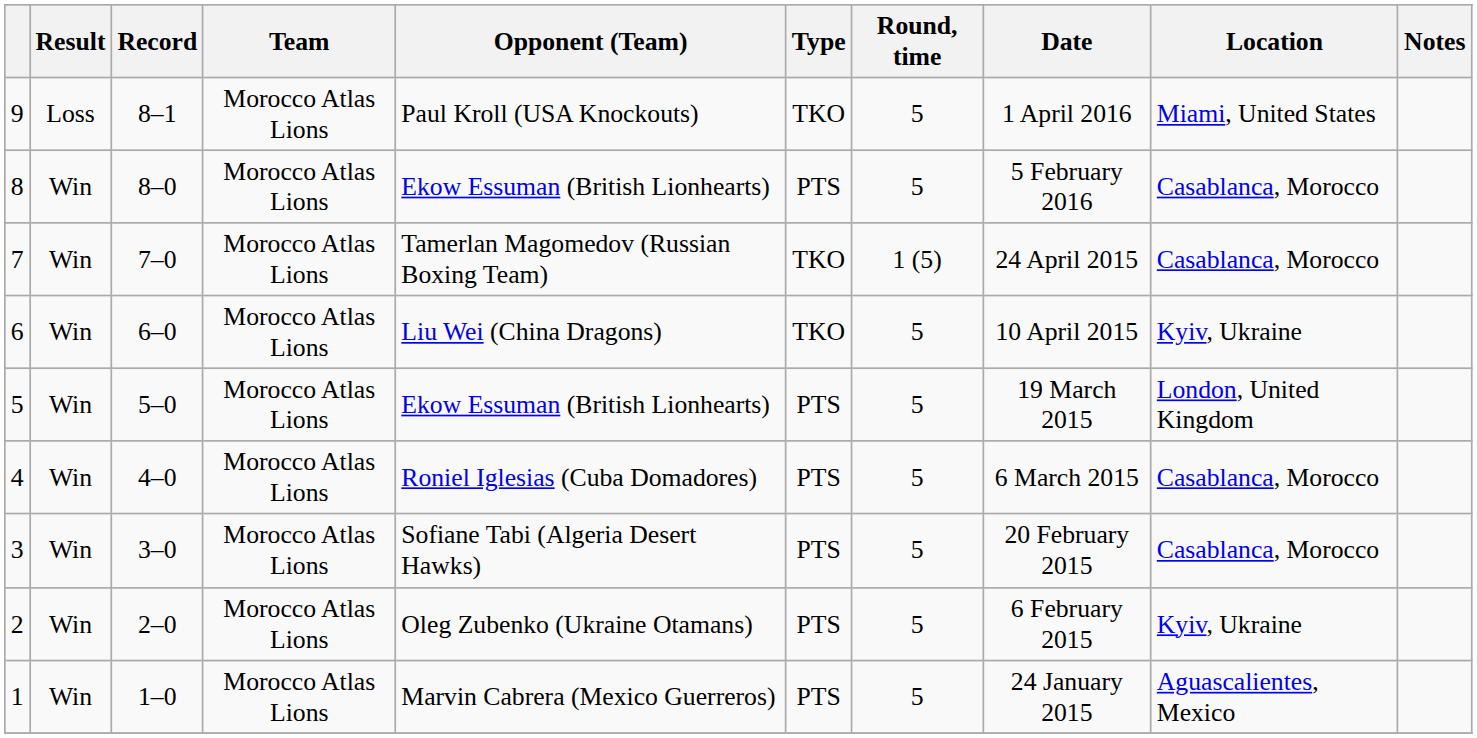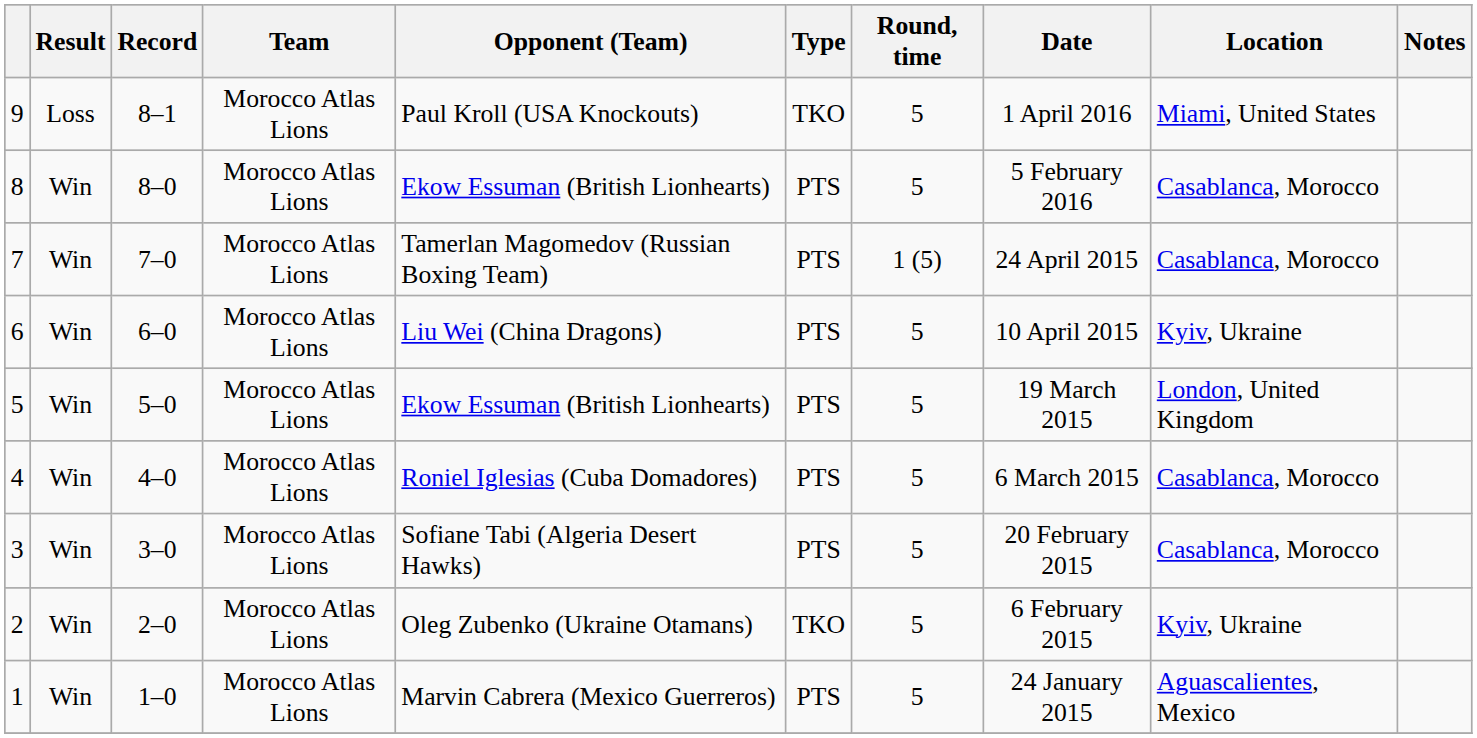7 | Type: TKO -> PTS
6 | Type: TKO -> PTS
2 | Type: PTS -> TKO
